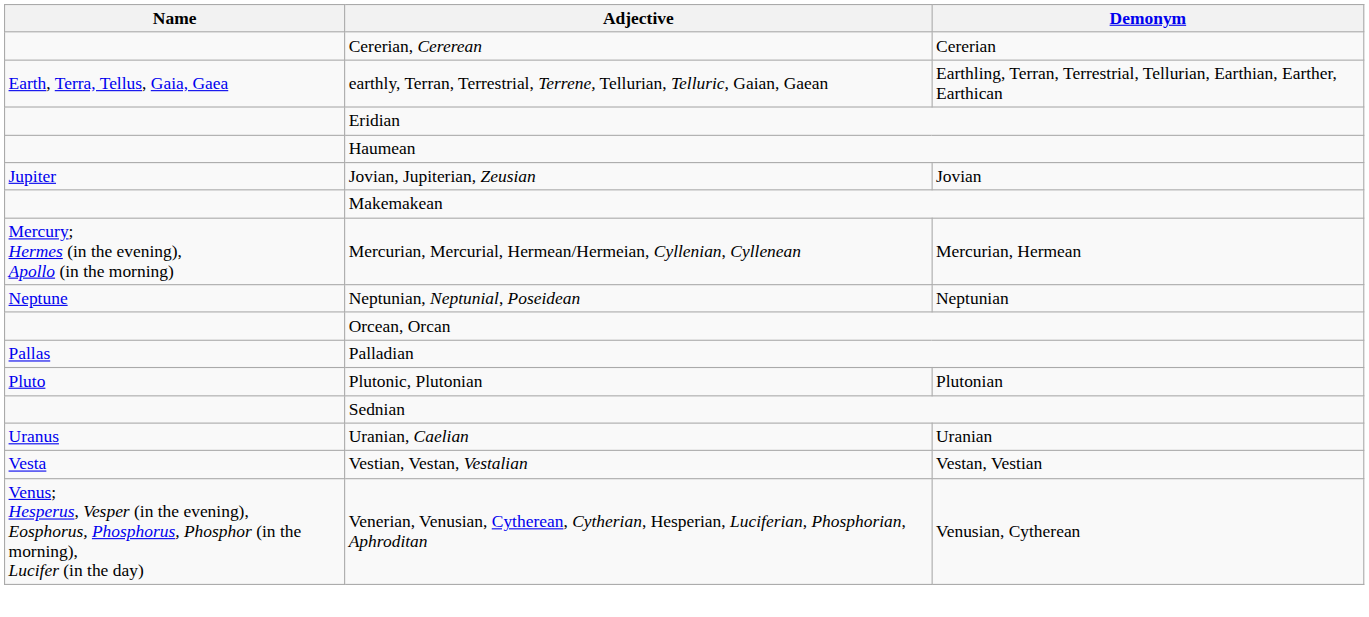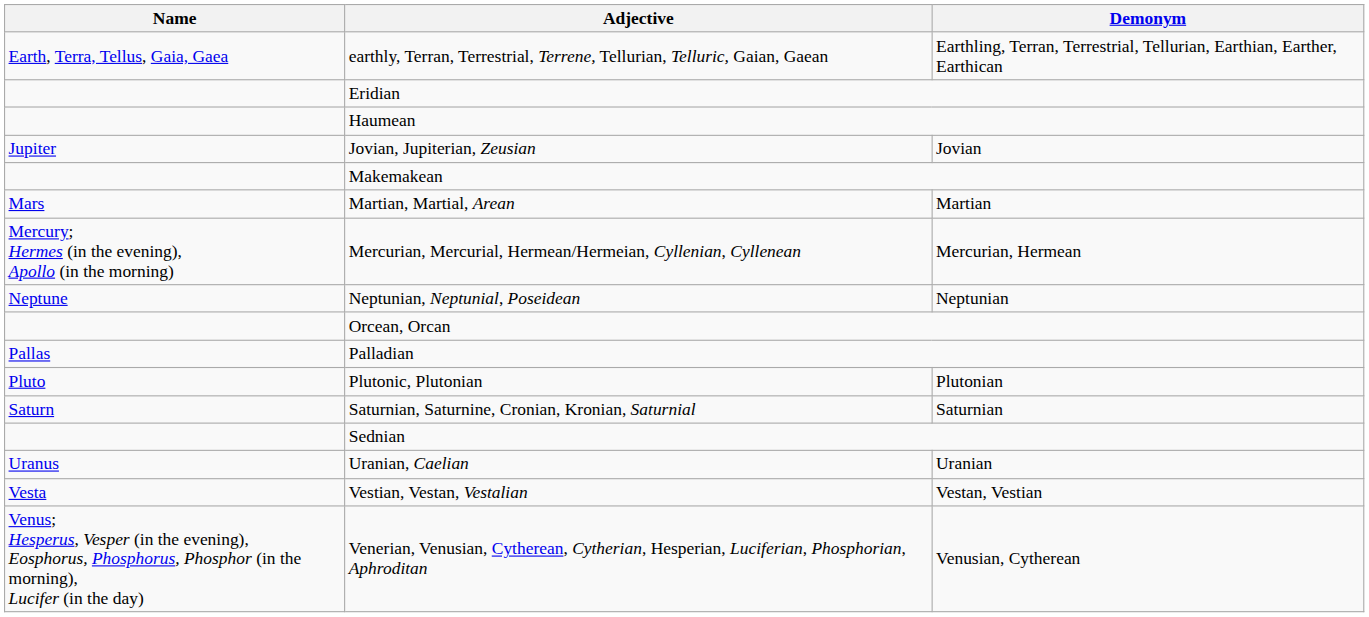- row: Cererian, Cererean | Cererian
+ row: Mars | Martian, Martial, Arean | Martian
+ row: Saturn | Saturnian, Saturnine, Cronian, Kronian, Saturnial | Saturnian
